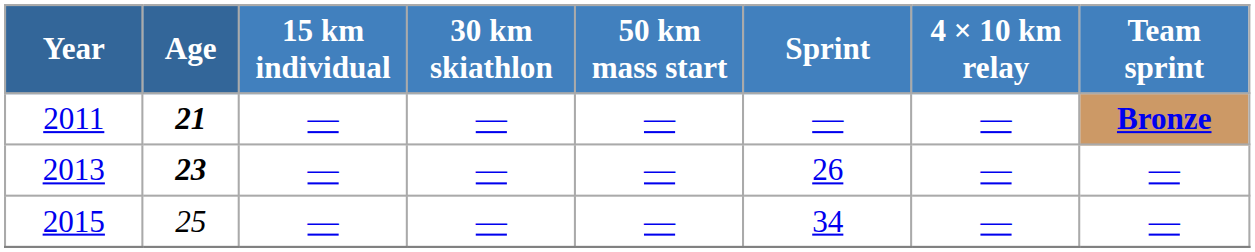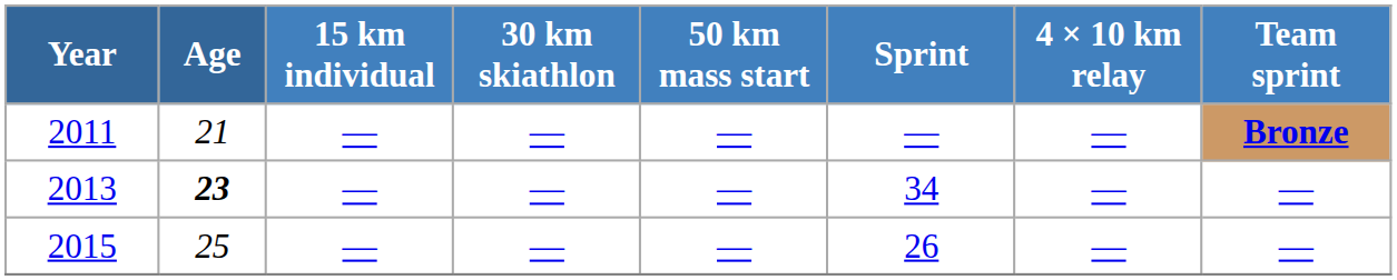2011 | Age: bold -> normal
2013 | Sprint: 26 -> 34
2015 | Sprint: 34 -> 26
